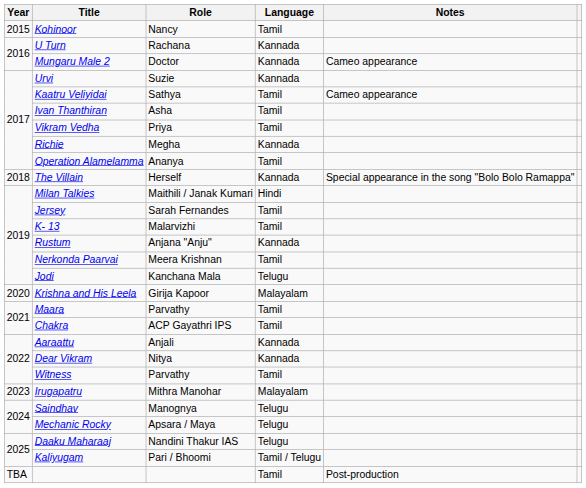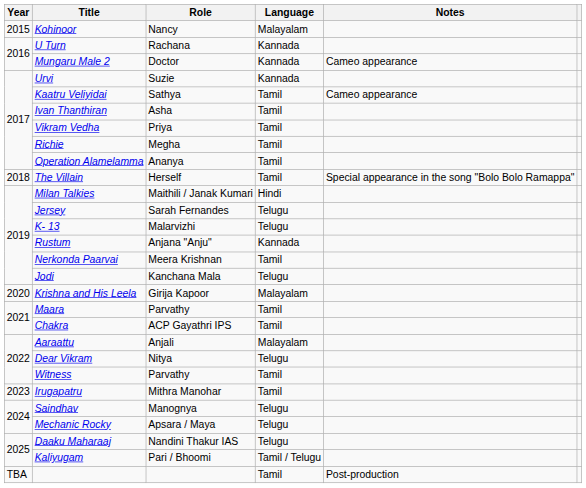Kohinoor | Language: Tamil -> Malayalam
Richie | Language: Kannada -> Tamil
The Villain | Language: Kannada -> Tamil
Jersey | Language: Tamil -> Telugu
K- 13 | Language: Tamil -> Telugu
Aaraattu | Language: Kannada -> Malayalam
Dear Vikram | Language: Kannada -> Telugu
Irugapatru | Language: Malayalam -> Tamil
